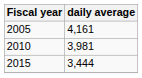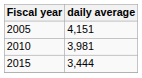2005 | daily average: 4,161 -> 4,151
